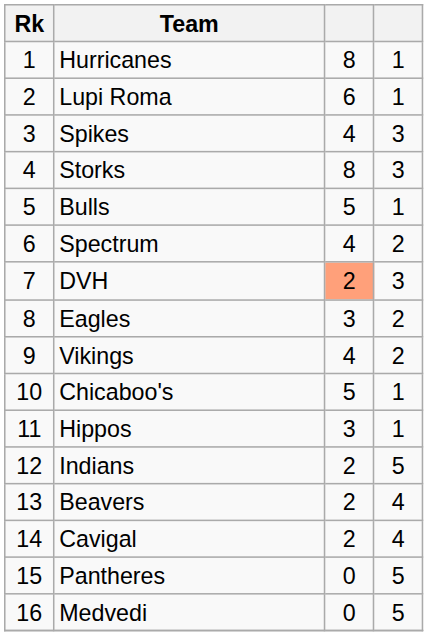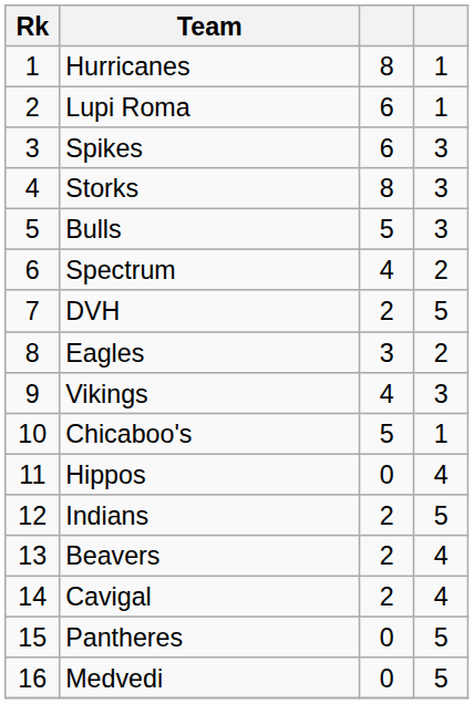Spikes | column 3: 4 -> 6
Bulls | column 4: 1 -> 3
DVH | column 3: lightsalmon background -> no background
DVH | column 4: 3 -> 5
Vikings | column 4: 2 -> 3
Hippos | column 3: 3 -> 0
Hippos | column 4: 1 -> 4
